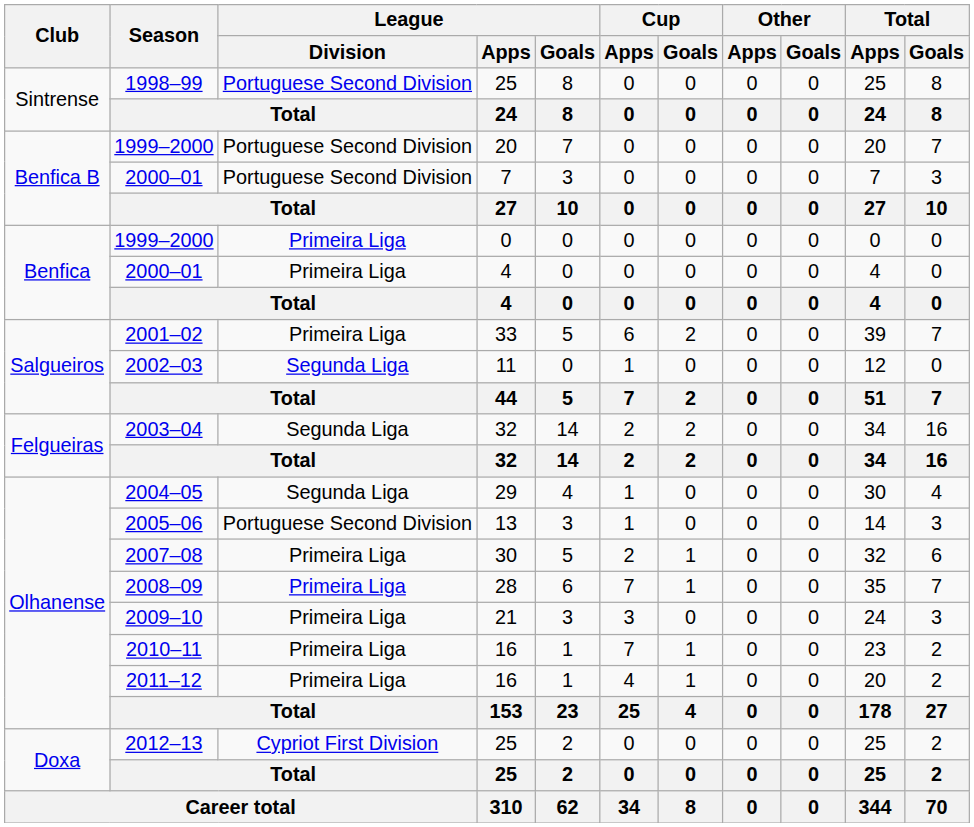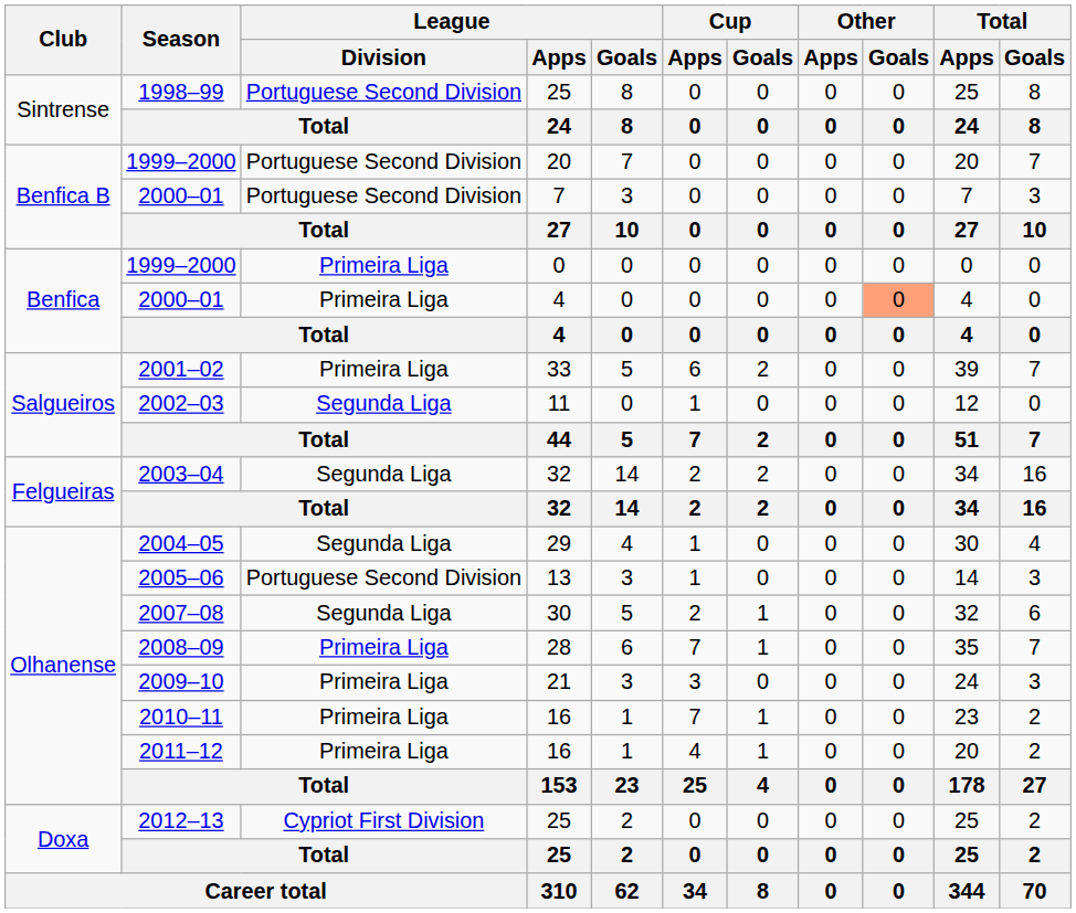2000–01 / 4 | Other / Goals: no background -> lightsalmon background
2007–08 | League / Division: Primeira Liga -> Segunda Liga
